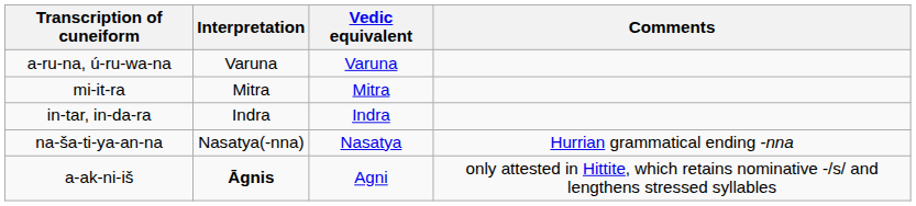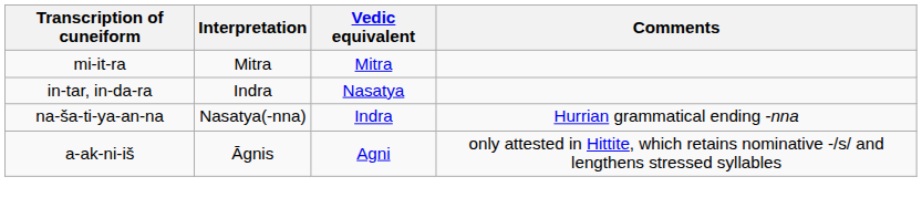- row: a-ru-na, ú-ru-wa-na | Varuna | Varuna
in-tar, in-da-ra | Vedic equivalent: Indra -> Nasatya
na-ša-ti-ya-an-na | Vedic equivalent: Nasatya -> Indra
a-ak-ni-iš | Interpretation: bold -> normal
